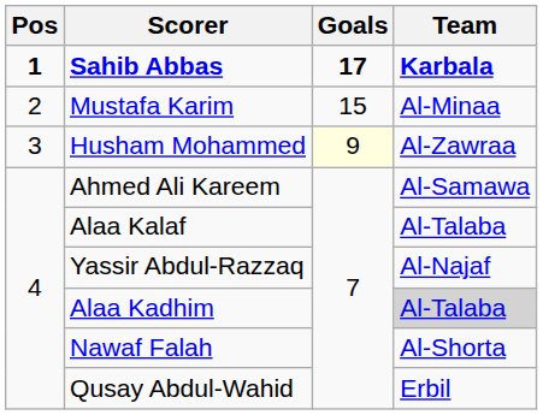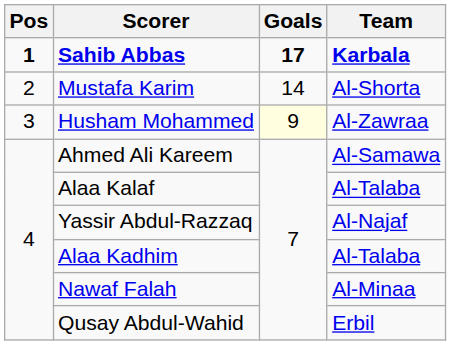Mustafa Karim | Goals: 15 -> 14
Mustafa Karim | Team: Al-Minaa -> Al-Shorta
Alaa Kadhim | Team: lightgrey background -> no background
Nawaf Falah | Team: Al-Shorta -> Al-Minaa
